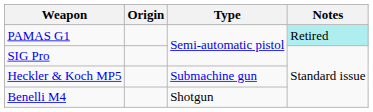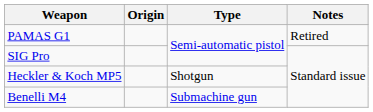PAMAS G1 | Notes: paleturquoise background -> no background
Heckler & Koch MP5 | Type: Submachine gun -> Shotgun
Benelli M4 | Type: Shotgun -> Submachine gun
